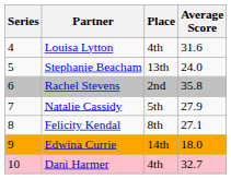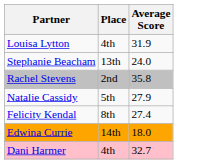- column: Series | 4 | 5 | 6 | 7 | 8 | 9 | 10
Louisa Lytton | Average Score: 31.6 -> 31.9
Felicity Kendal | Average Score: 27.1 -> 27.4
